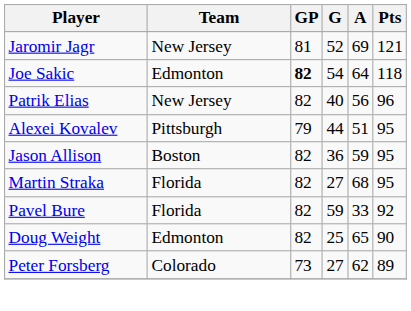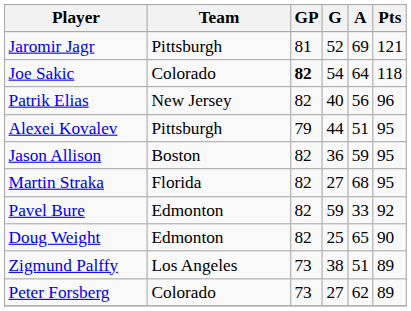Jaromir Jagr | Team: New Jersey -> Pittsburgh
Joe Sakic | Team: Edmonton -> Colorado
Pavel Bure | Team: Florida -> Edmonton
+ row: Zigmund Palffy | Los Angeles | 73 | 38 | 51 | 89
